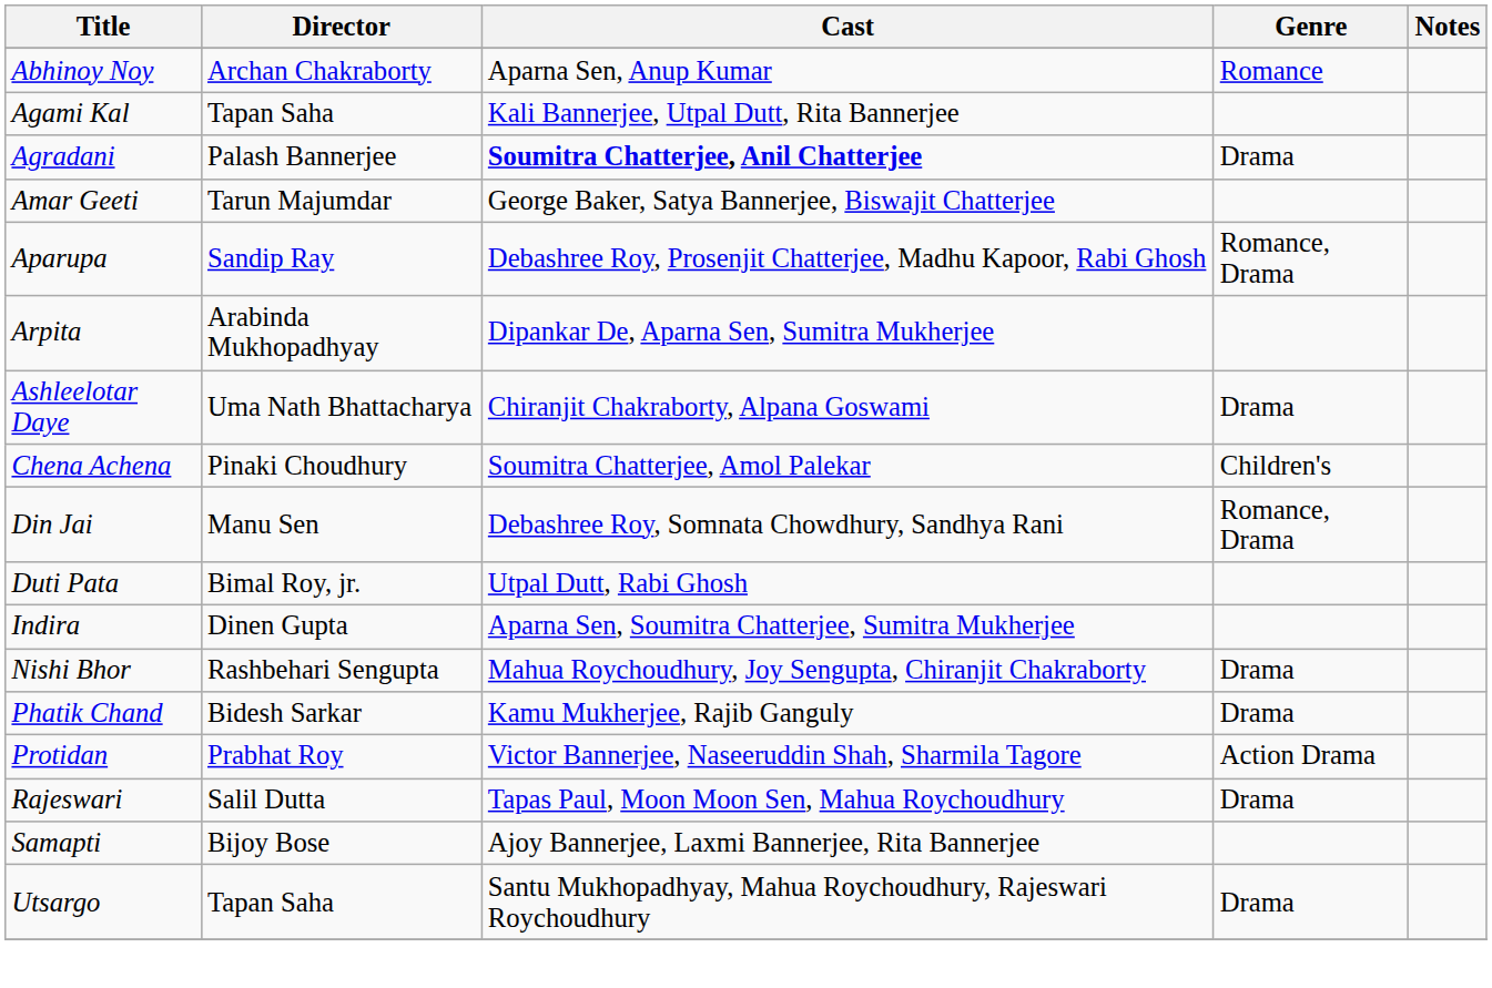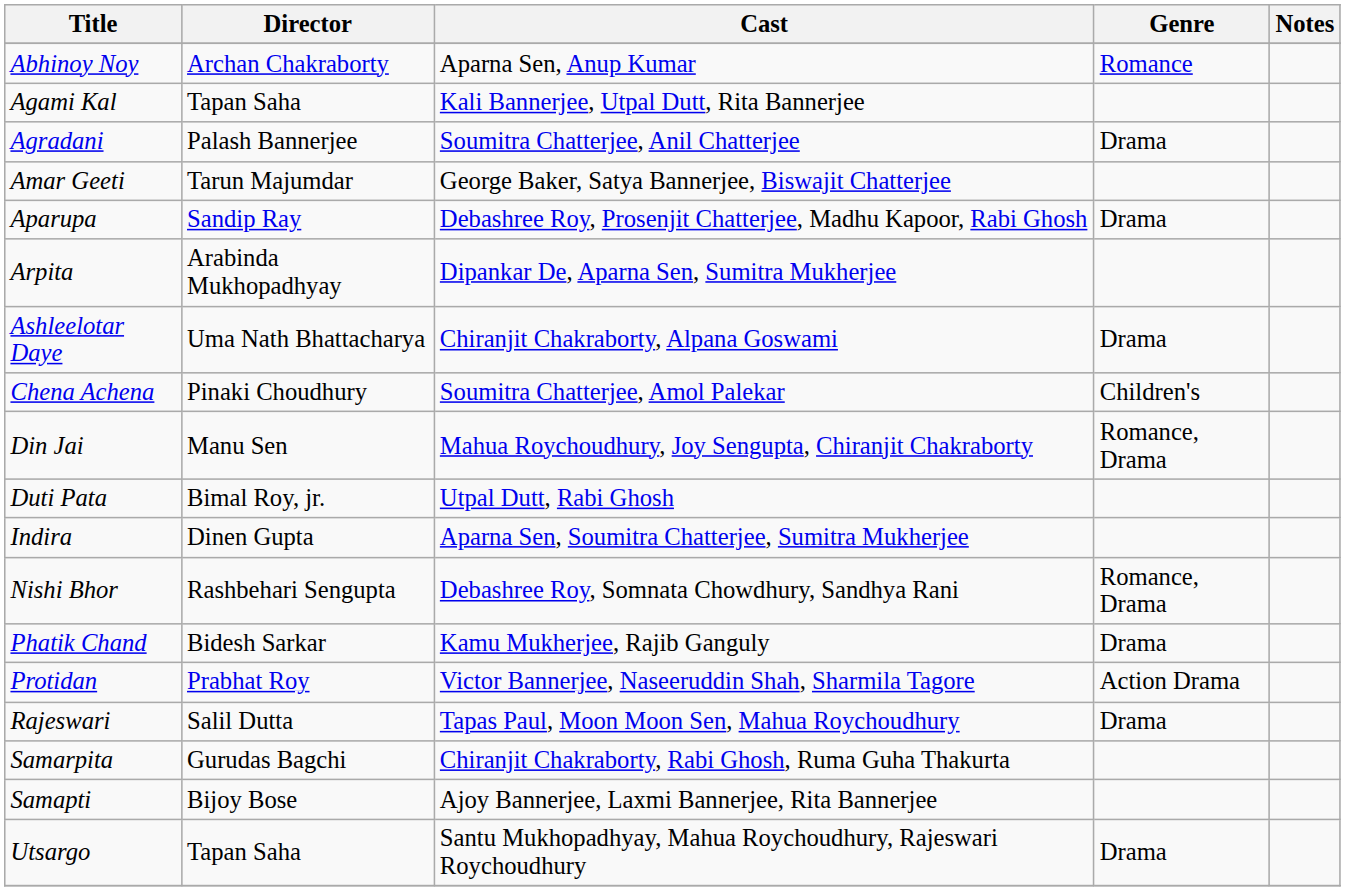Agradani | Cast: bold -> normal
Aparupa | Genre: Romance, Drama -> Drama
Din Jai | Cast: Debashree Roy, Somnata Chowdhury, Sandhya Rani -> Mahua Roychoudhury, Joy Sengupta, Chiranjit Chakraborty
Nishi Bhor | Cast: Mahua Roychoudhury, Joy Sengupta, Chiranjit Chakraborty -> Debashree Roy, Somnata Chowdhury, Sandhya Rani
Nishi Bhor | Genre: Drama -> Romance, Drama
+ row: Samarpita | Gurudas Bagchi | Chiranjit Chakraborty, Rabi Ghosh, Ruma Guha Thakurta
